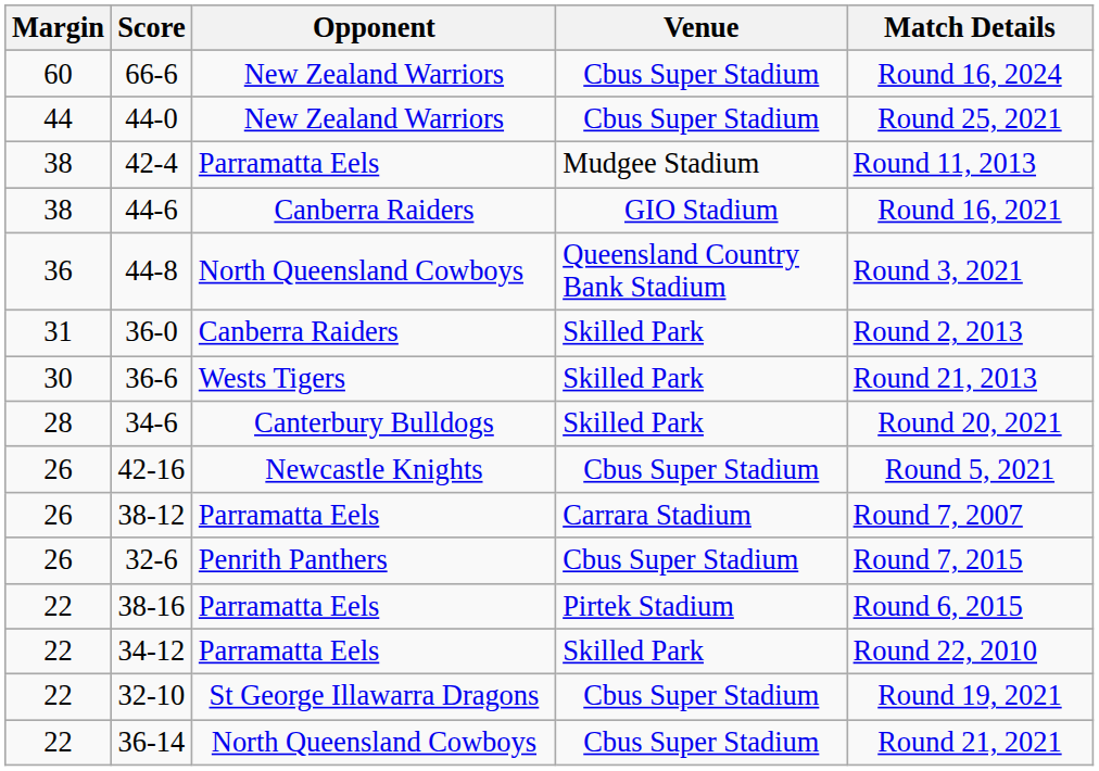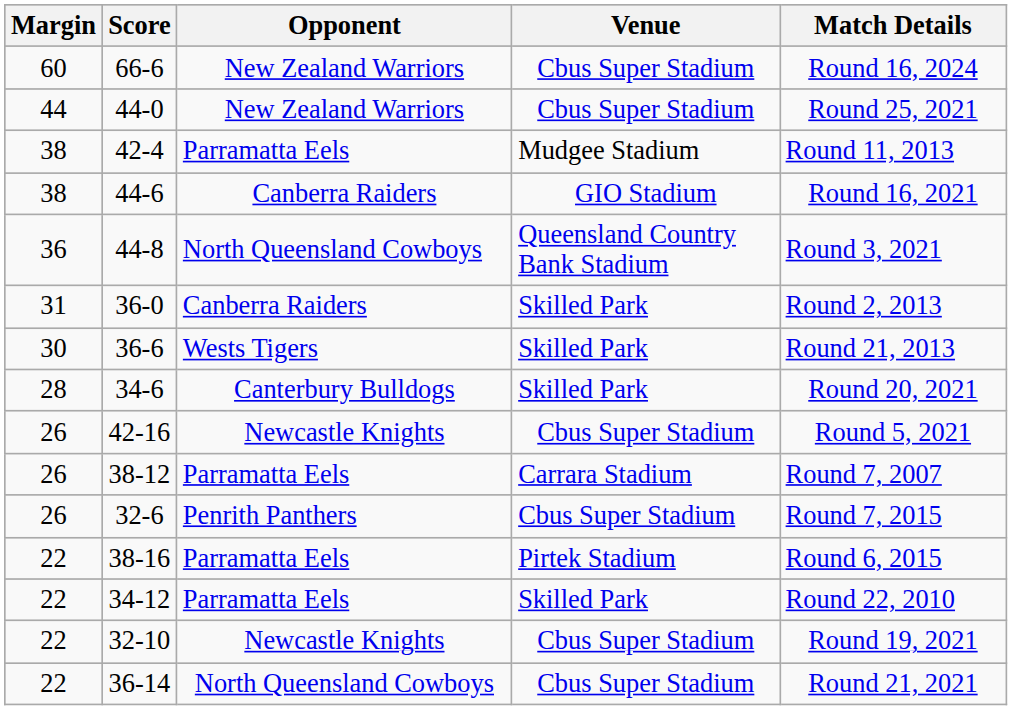32-10 | Opponent: St George Illawarra Dragons -> Newcastle Knights
